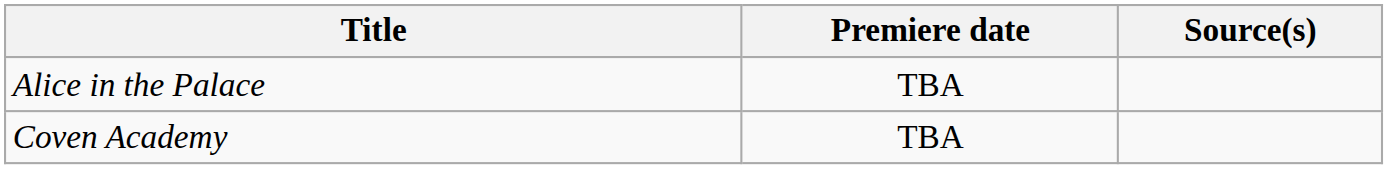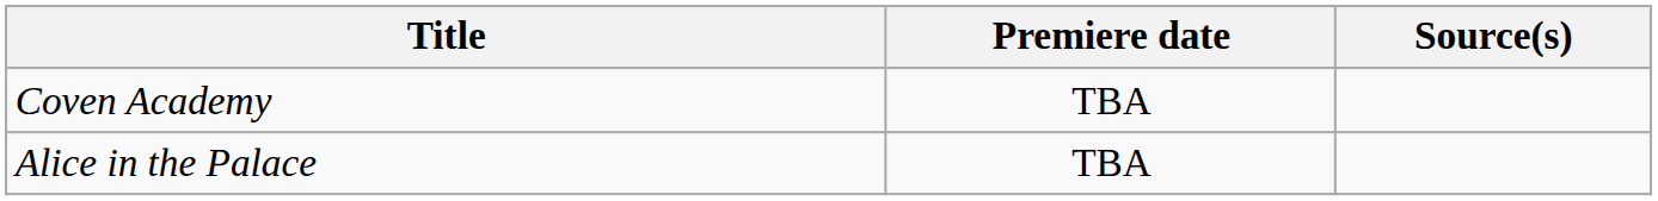rows swapped: Alice in the Palace <-> Coven Academy
